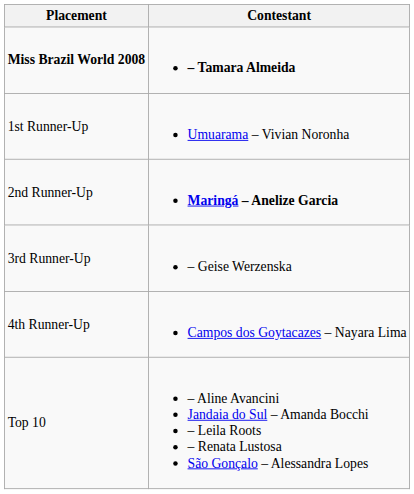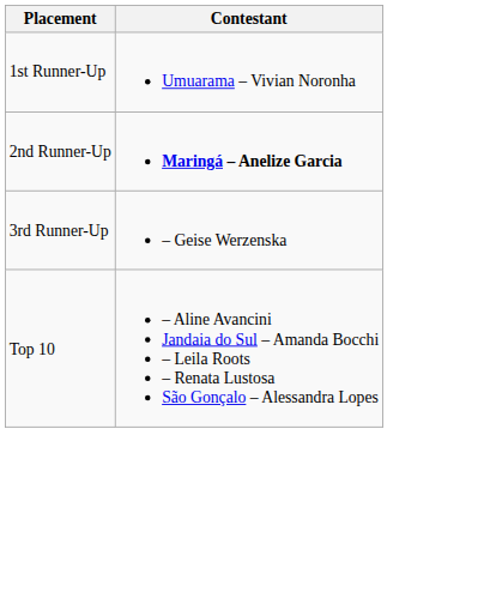- row: Miss Brazil World 2008 | – Tamara Almeida
- row: 4th Runner-Up | Campos dos Goytacazes – Nayara Lima
